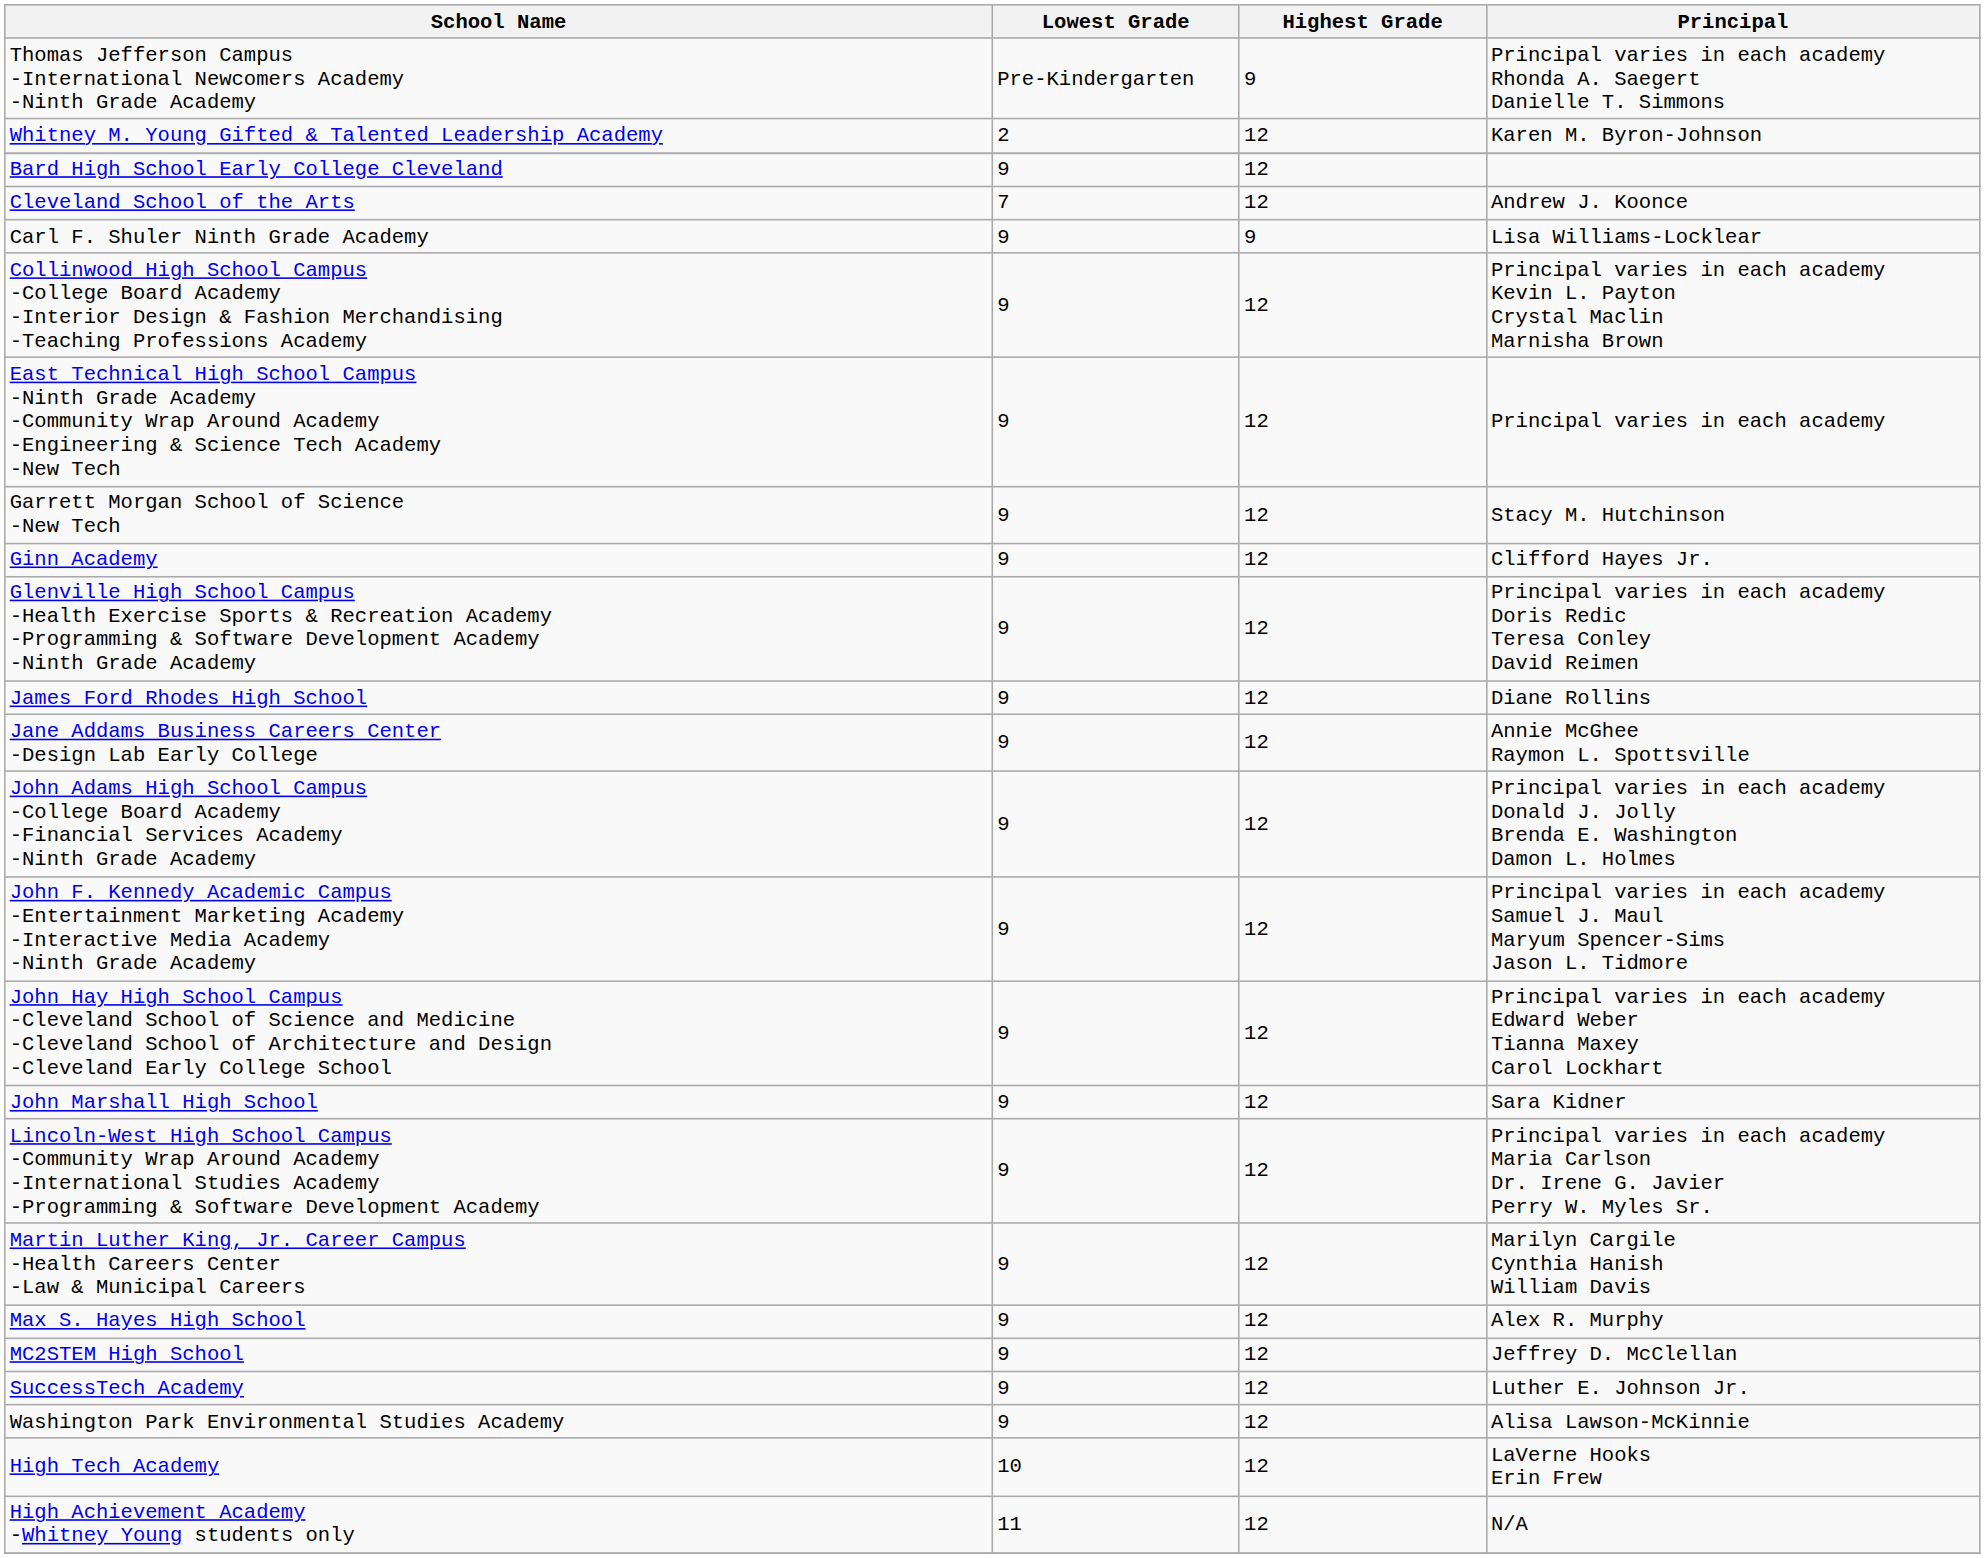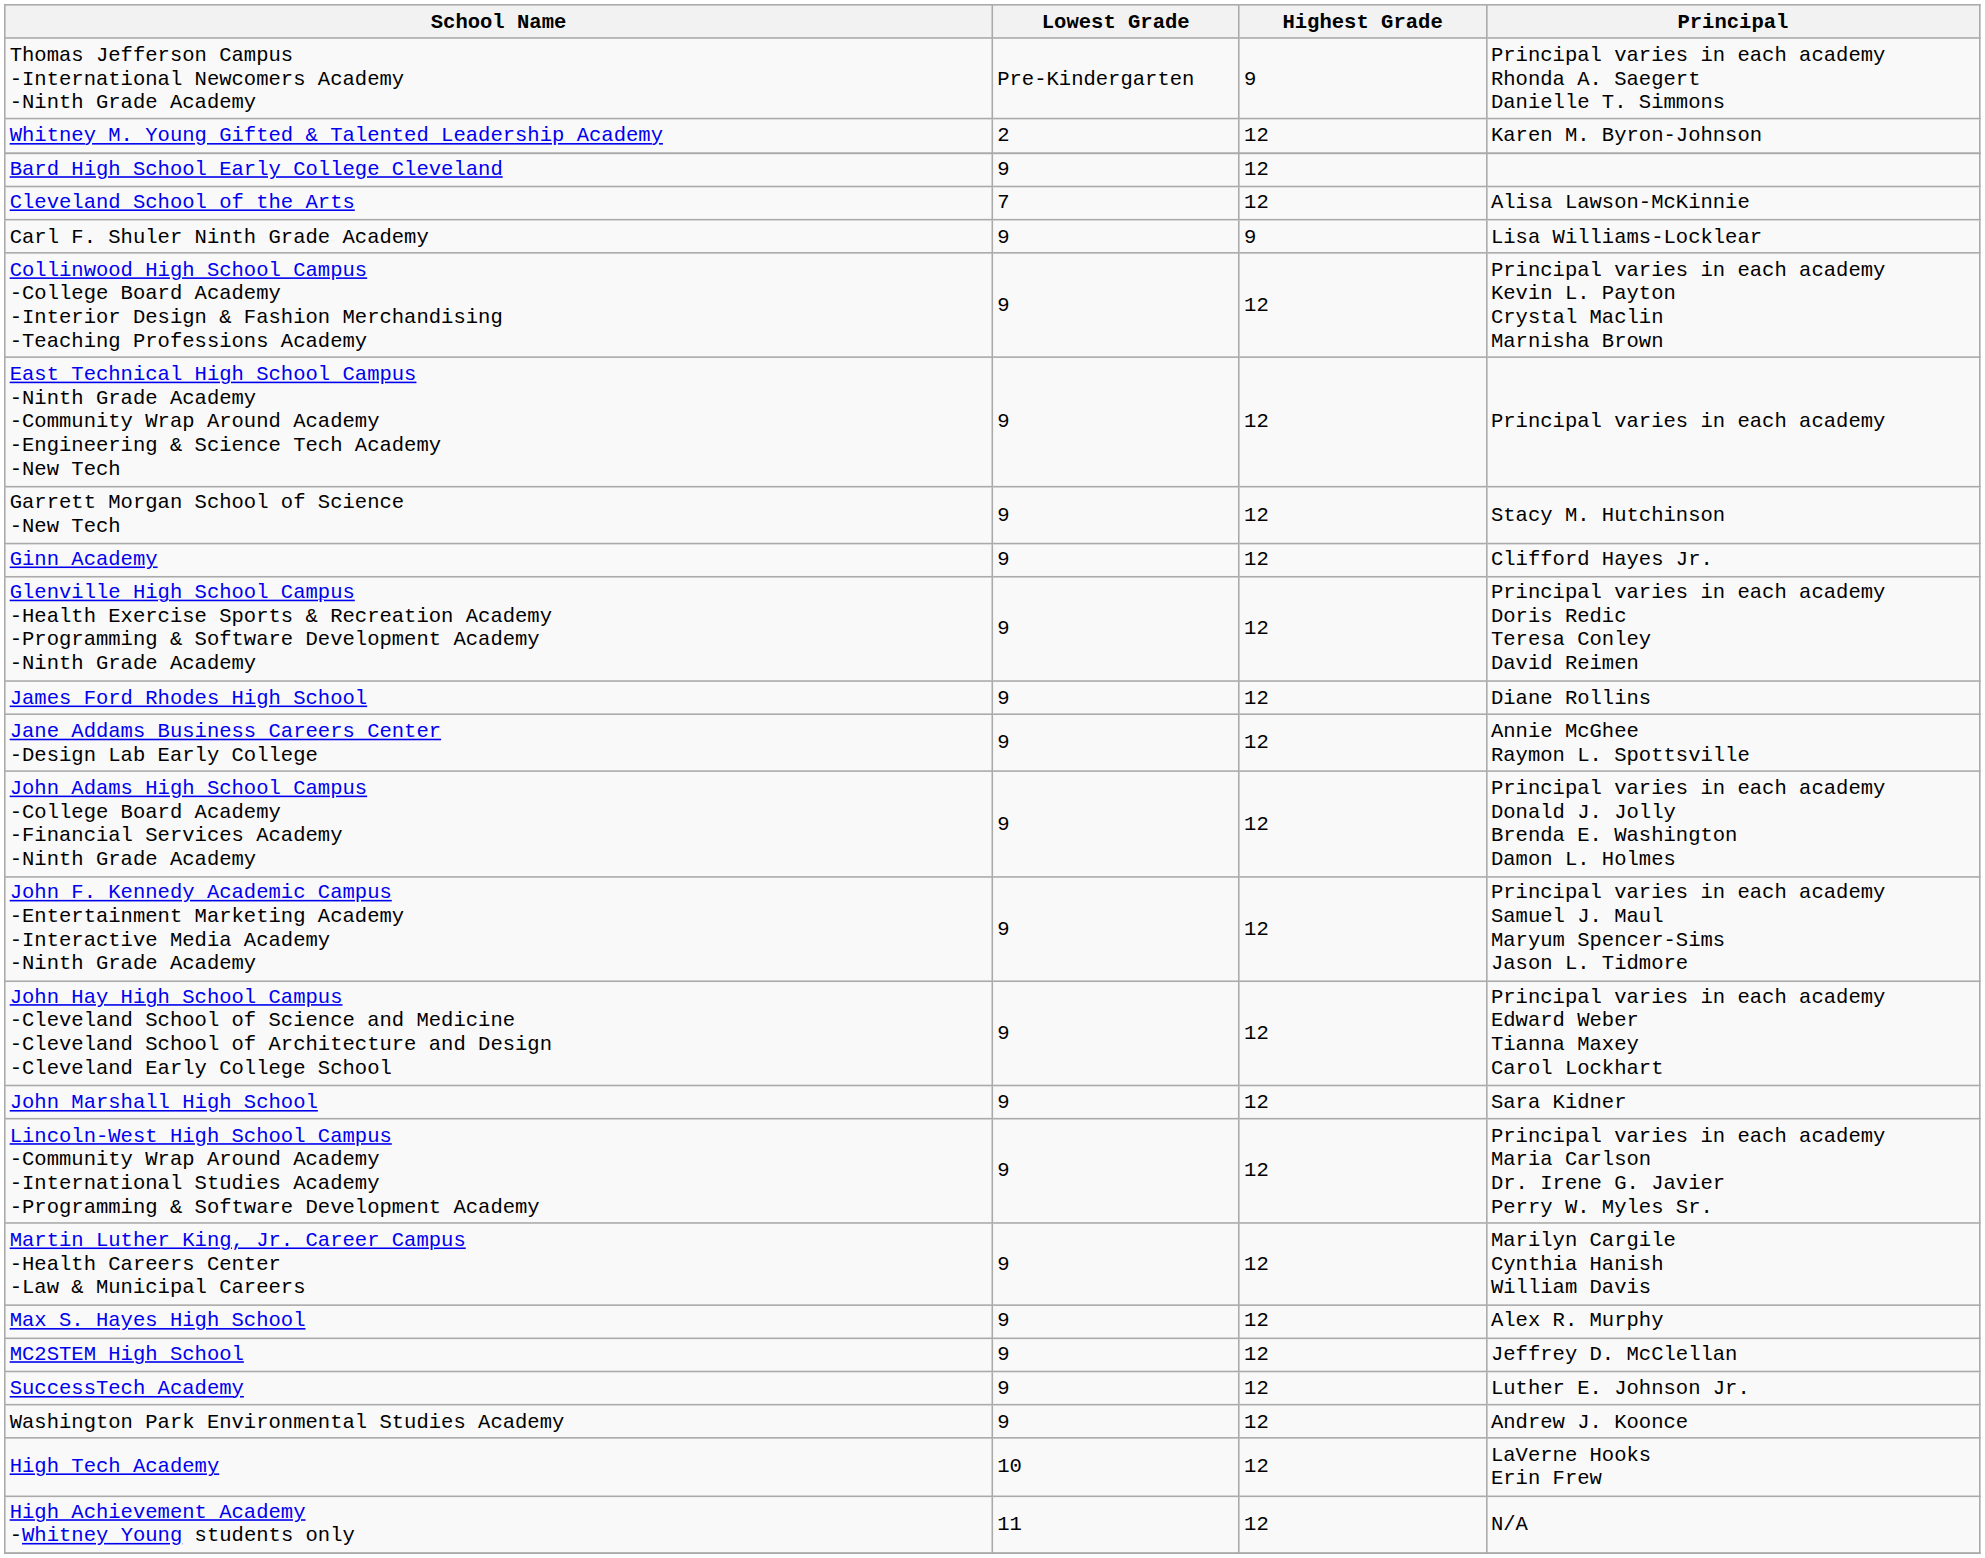Cleveland School of the Arts | Principal: Andrew J. Koonce -> Alisa Lawson-McKinnie
Washington Park Environmental Studies Academy | Principal: Alisa Lawson-McKinnie -> Andrew J. Koonce
